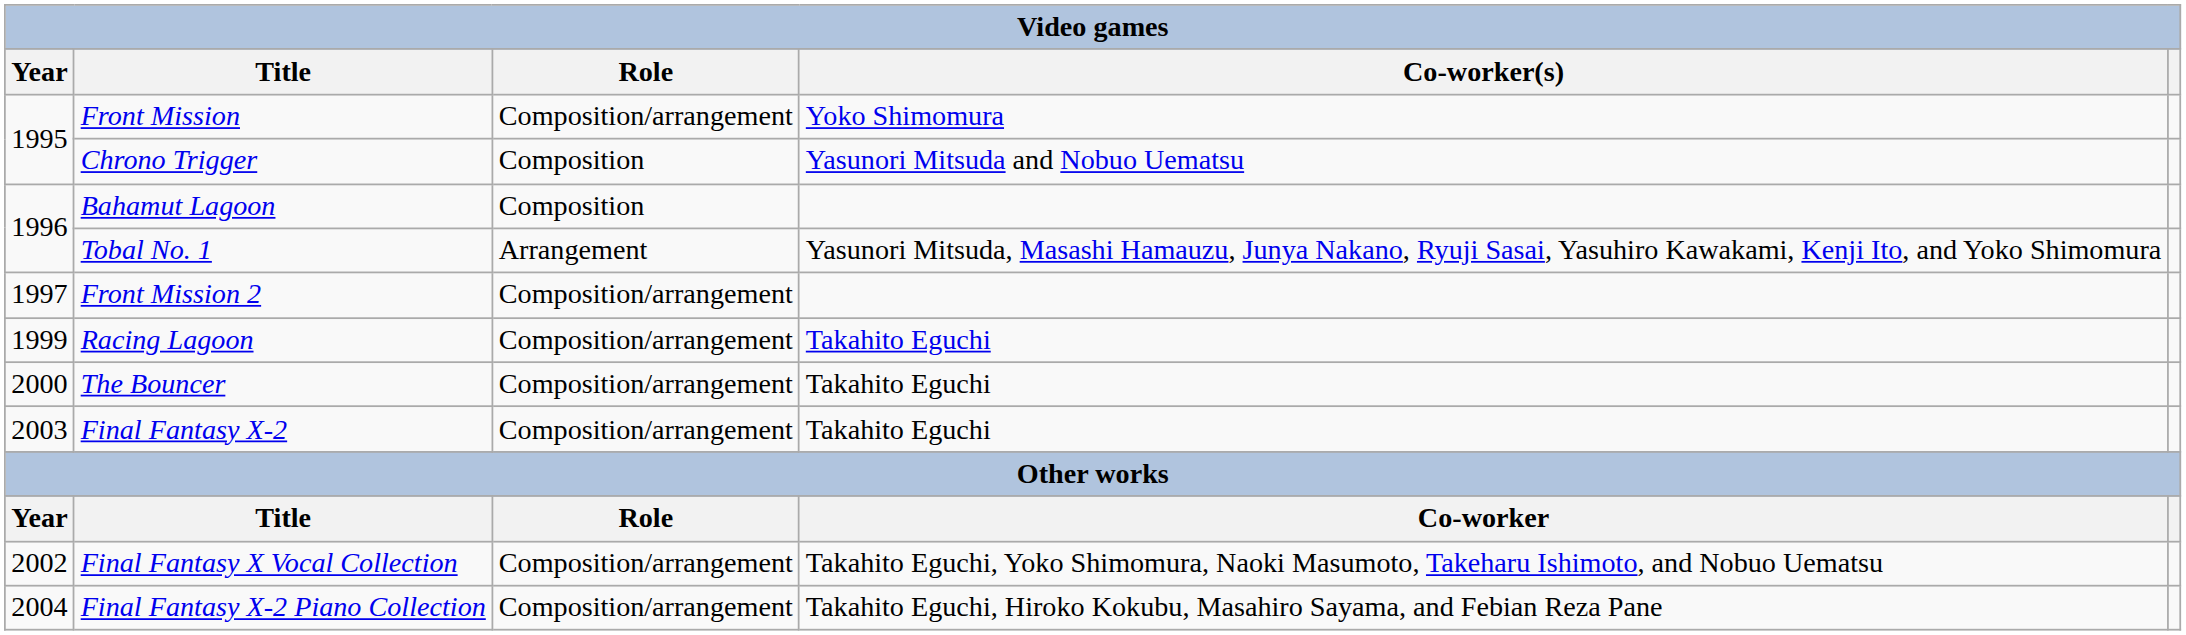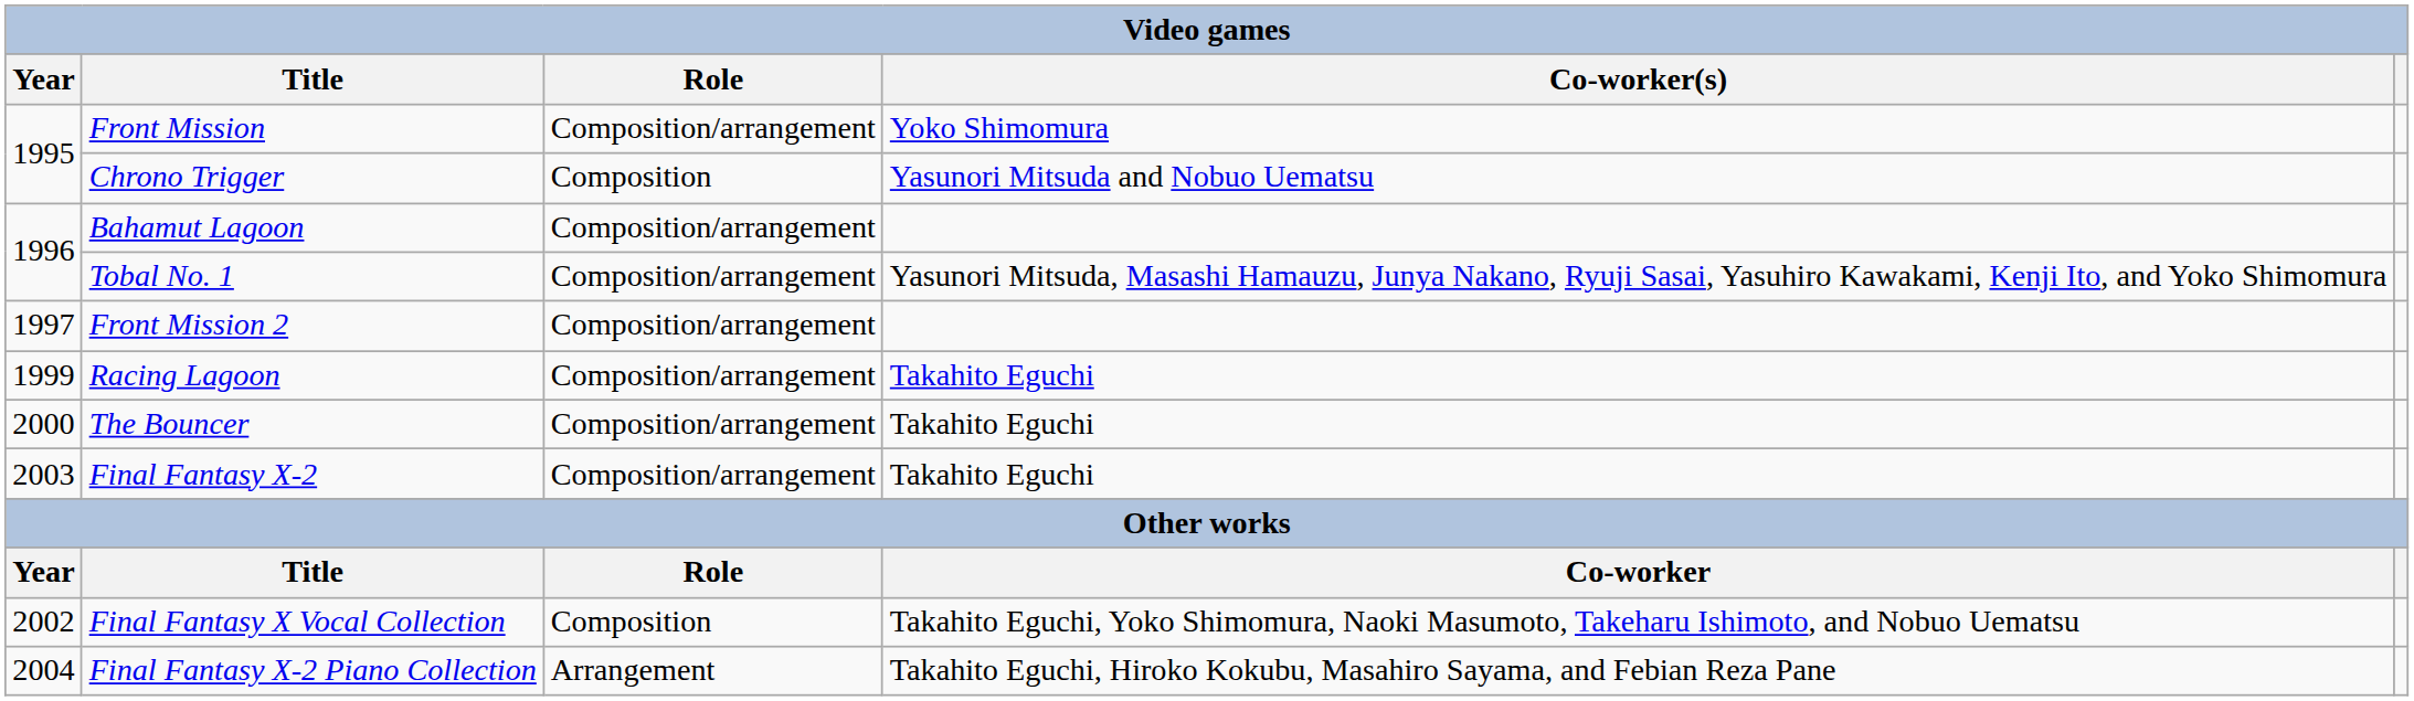Bahamut Lagoon | Role: Composition -> Composition/arrangement
Tobal No. 1 | Role: Arrangement -> Composition/arrangement
Final Fantasy X Vocal Collection | Role: Composition/arrangement -> Composition
Final Fantasy X-2 Piano Collection | Role: Composition/arrangement -> Arrangement
